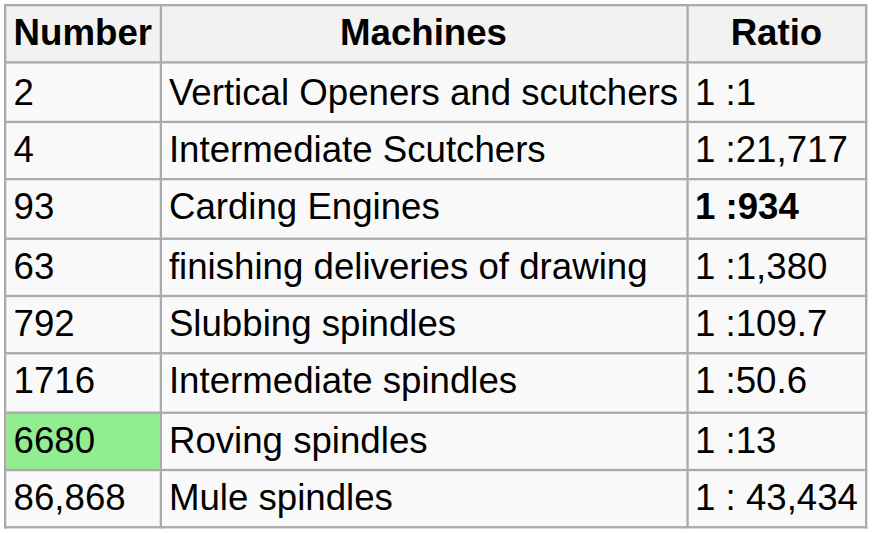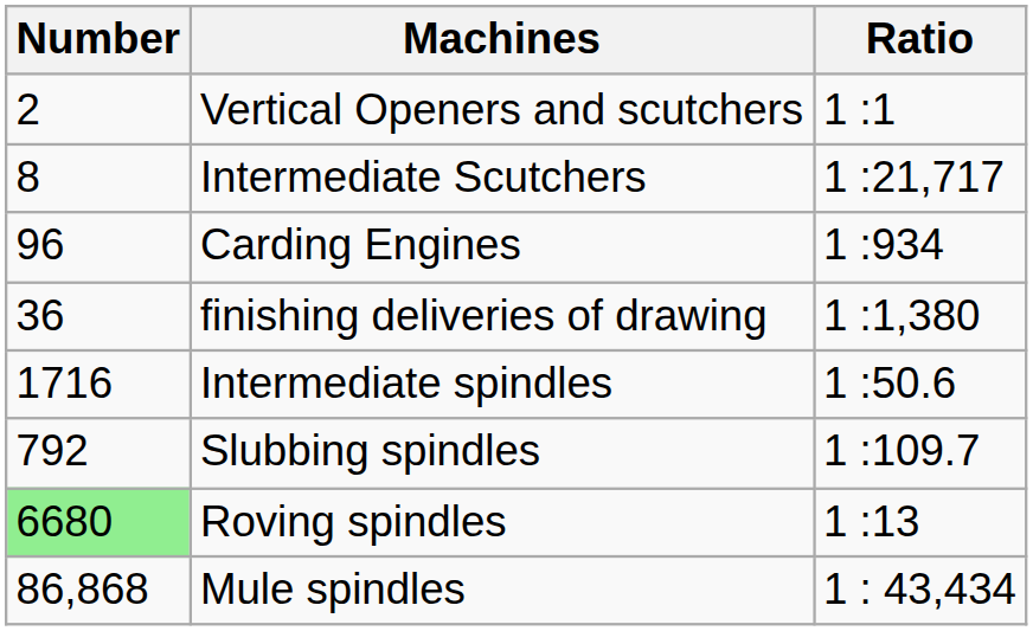Intermediate Scutchers | Number: 4 -> 8
Carding Engines | Number: 93 -> 96
Carding Engines | Ratio: bold -> normal
finishing deliveries of drawing | Number: 63 -> 36
rows swapped: Slubbing spindles <-> Intermediate spindles
